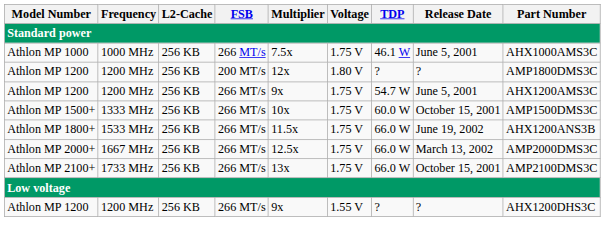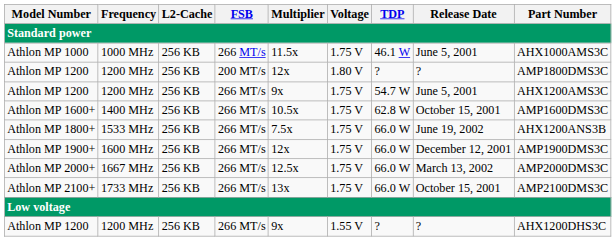Athlon MP 1000 | Multiplier: 7.5x -> 11.5x
- row: Athlon MP 1500+ | 1333 MHz | 256 KB | 266 MT/s | 10x | 1.75 V | 60.0 W | October 15, 2001 | AMP1500DMS3C
+ row: Athlon MP 1600+ | 1400 MHz | 256 KB | 266 MT/s | 10.5x | 1.75 V | 62.8 W | October 15, 2001 | AMP1600DMS3C
Athlon MP 1800+ | Multiplier: 11.5x -> 7.5x
+ row: Athlon MP 1900+ | 1600 MHz | 256 KB | 266 MT/s | 12x | 1.75 V | 66.0 W | December 12, 2001 | AMP1900DMS3C
